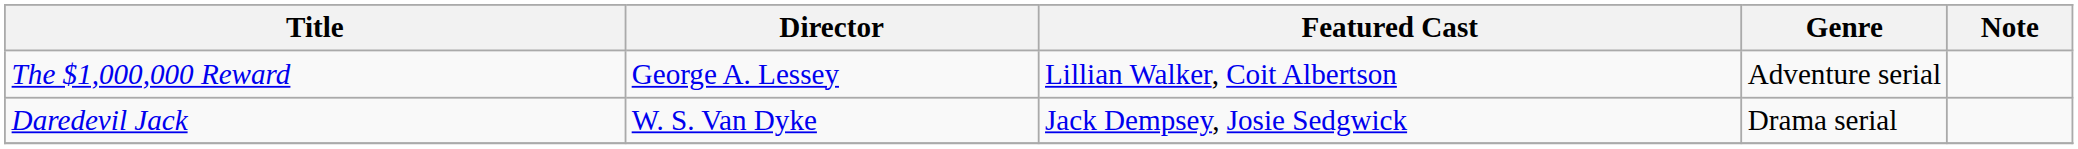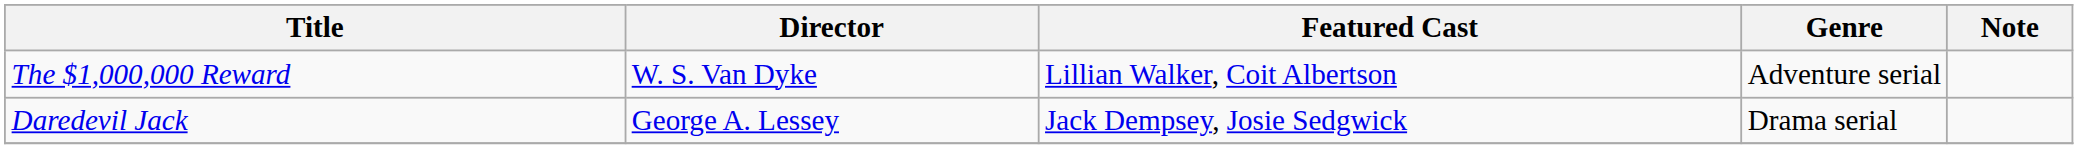The $1,000,000 Reward | Director: George A. Lessey -> W. S. Van Dyke
Daredevil Jack | Director: W. S. Van Dyke -> George A. Lessey
